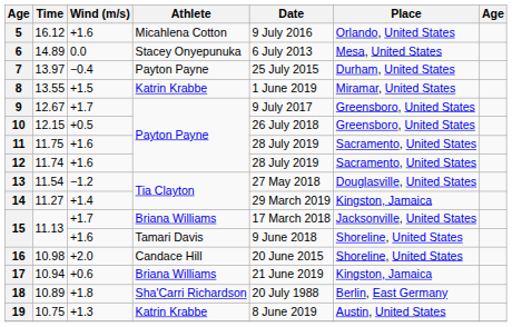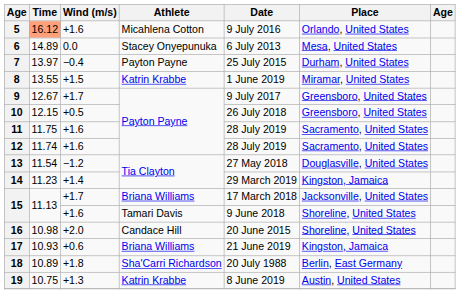5 | Time: no background -> lightsalmon background
14 | Time: 11.27 -> 11.23
17 | Time: 10.94 -> 10.93
